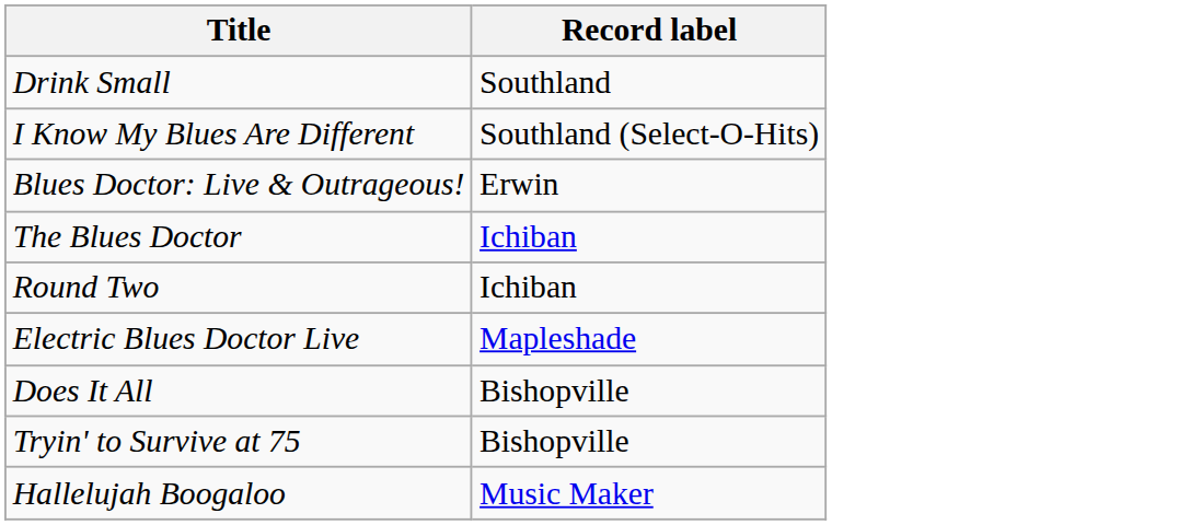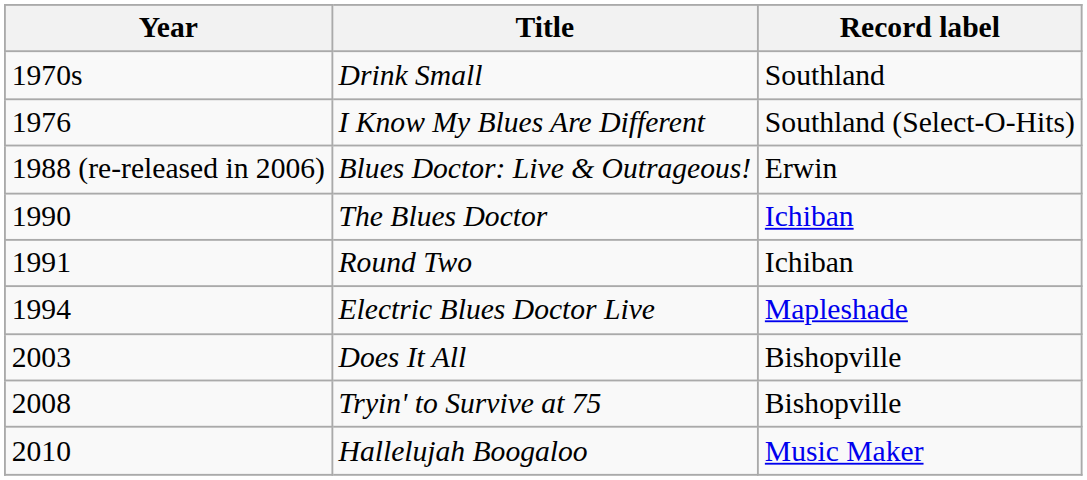+ column: Year | 1970s | 1976 | 1988 (re-released in 2006) | 1990 | 1991 | 1994 | 2003 | 2008 | 2010
